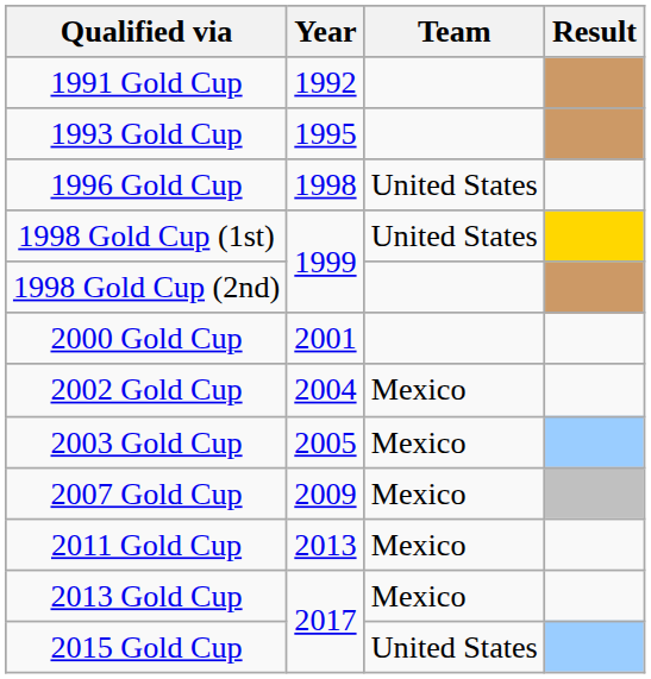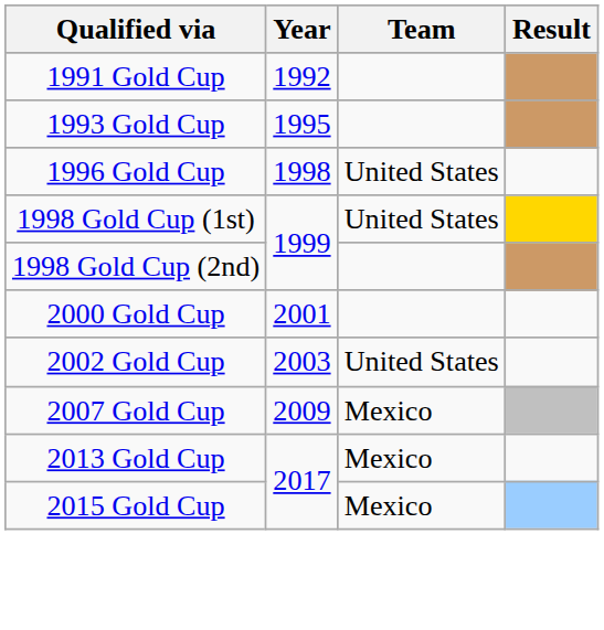2002 Gold Cup | Year: 2004 -> 2003
2002 Gold Cup | Team: Mexico -> United States
- row: 2003 Gold Cup | 2005 | Mexico
- row: 2011 Gold Cup | 2013 | Mexico
2015 Gold Cup | Team: United States -> Mexico
